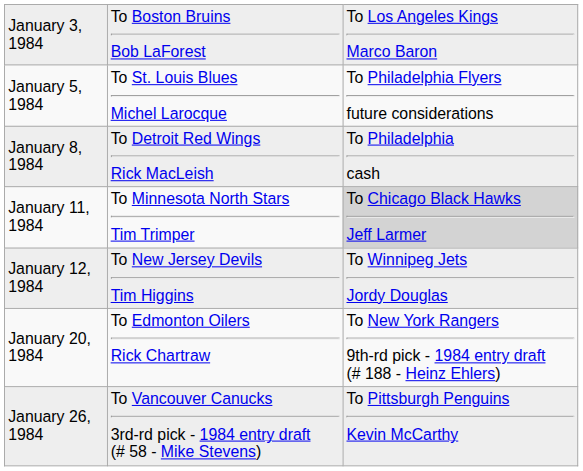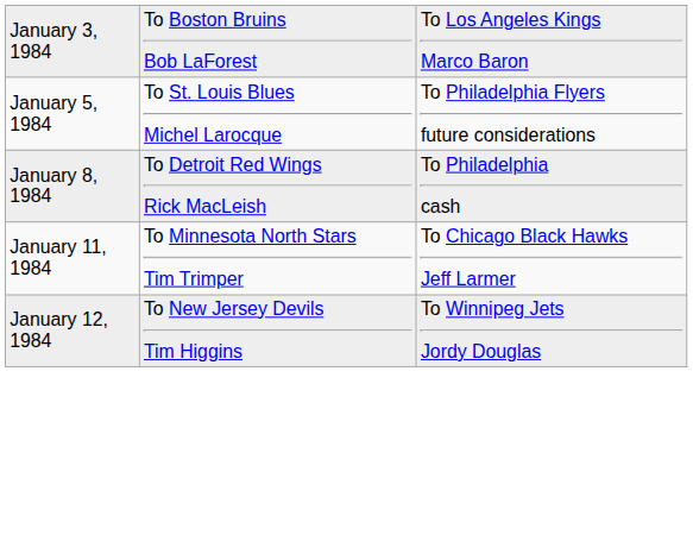January 11, 1984 | column 3: lightgrey background -> no background
- row: January 20, 1984 | To Edmonton Oilers Rick Chartraw | To New York Rangers 9th-rd pick - 1984 entry draft (# 188 - Heinz Ehlers)
- row: January 26, 1984 | To Vancouver Canucks 3rd-rd pick - 1984 entry draft (# 58 - Mike Stevens) | To Pittsburgh Penguins Kevin McCarthy
